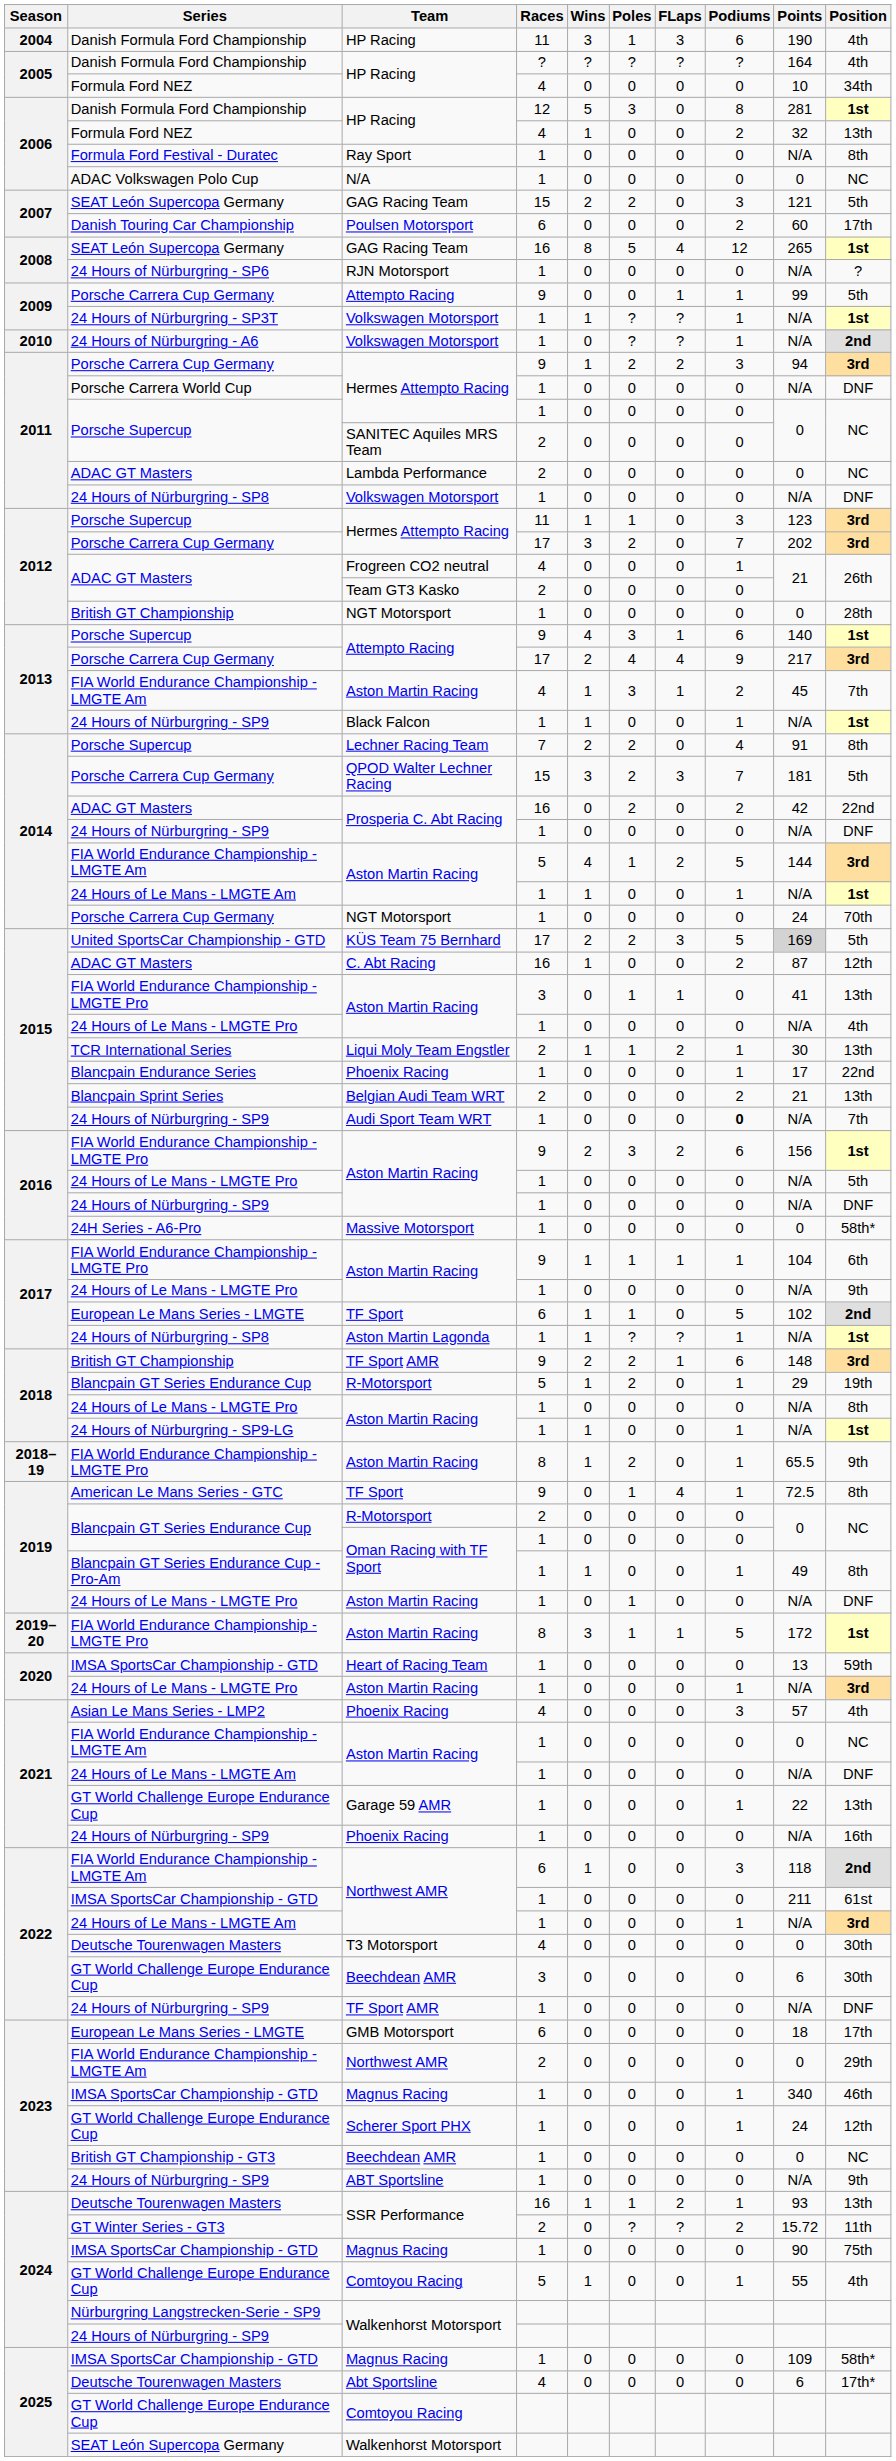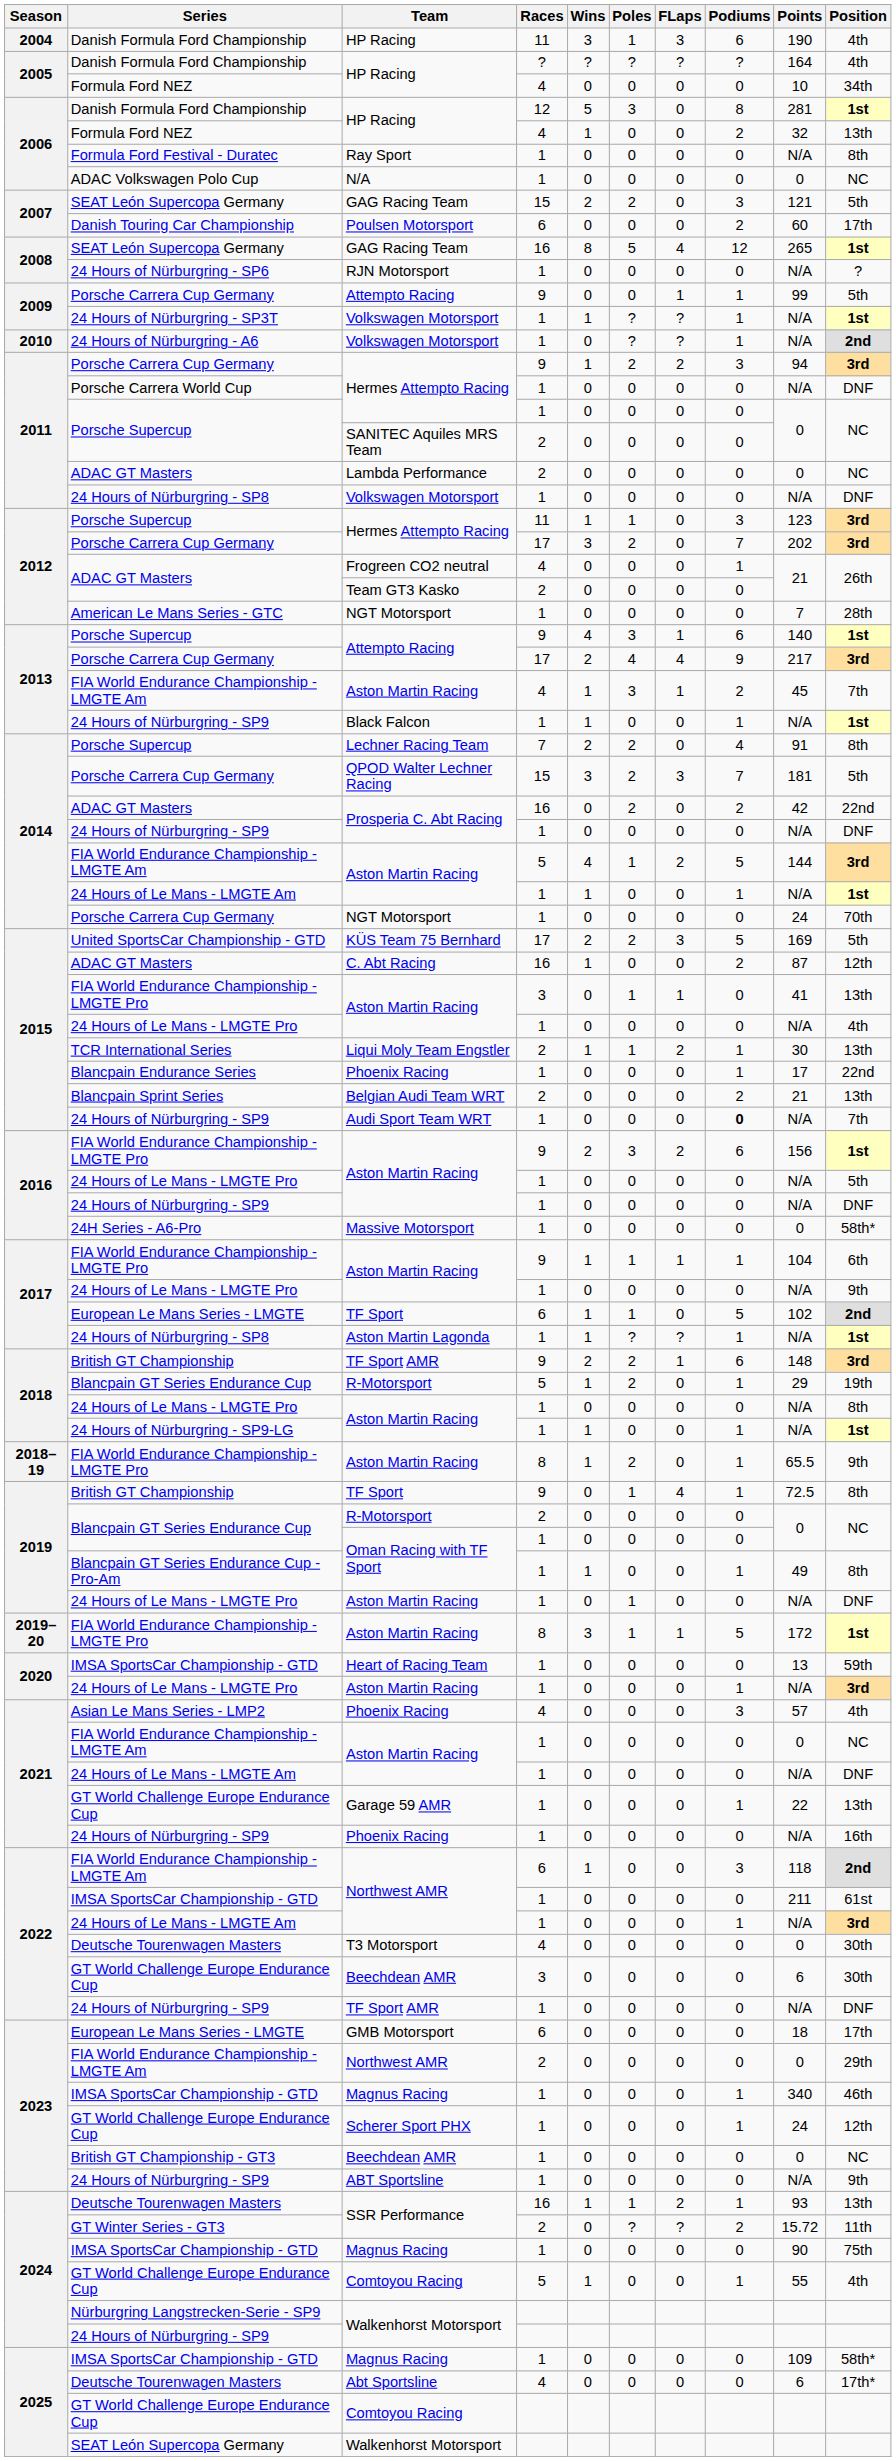2012 / NGT Motorsport | Series: British GT Championship -> American Le Mans Series - GTC
2012 / NGT Motorsport | Points: 0 -> 7
KÜS Team 75 Bernhard | Points: lightgrey background -> no background
2019 / TF Sport | Series: American Le Mans Series - GTC -> British GT Championship
